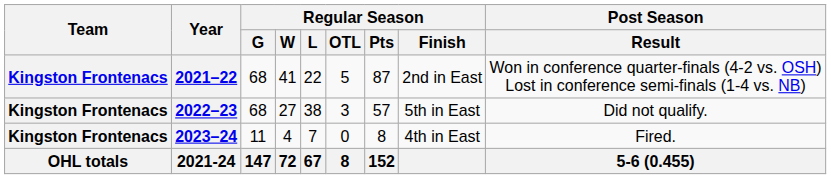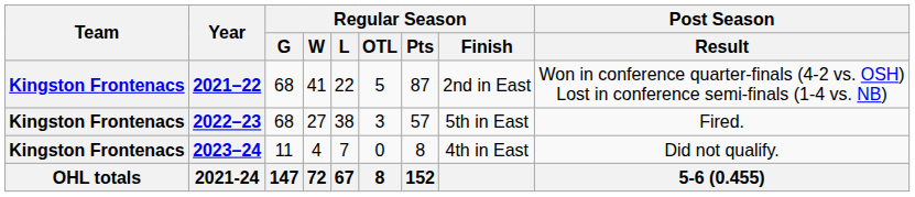2022–23 | Post Season / Result: Did not qualify. -> Fired.
2023–24 | Post Season / Result: Fired. -> Did not qualify.
